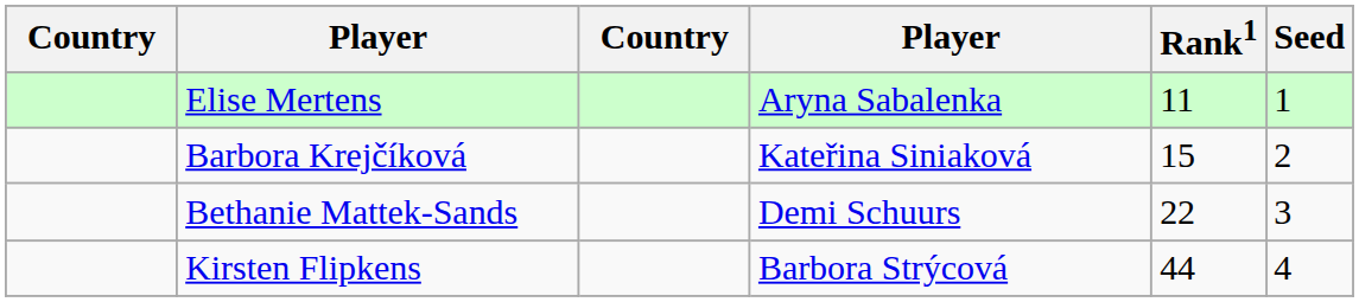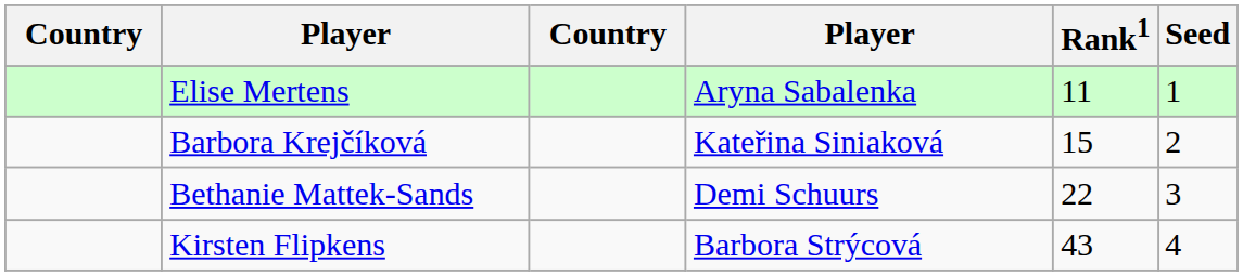Kirsten Flipkens | Rank1: 44 -> 43
